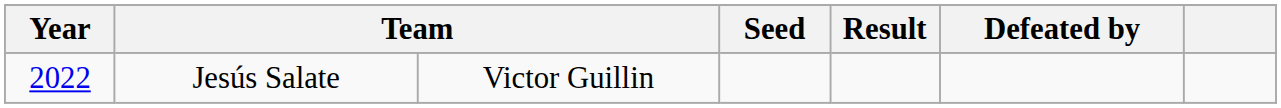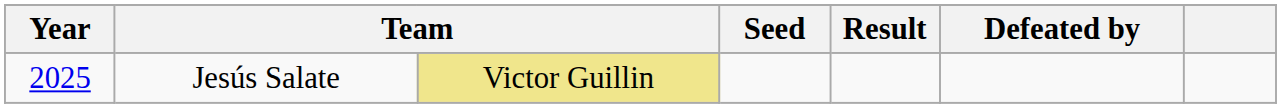Jesús Salate | Year: 2022 -> 2025
Jesús Salate | column 3: no background -> khaki background
